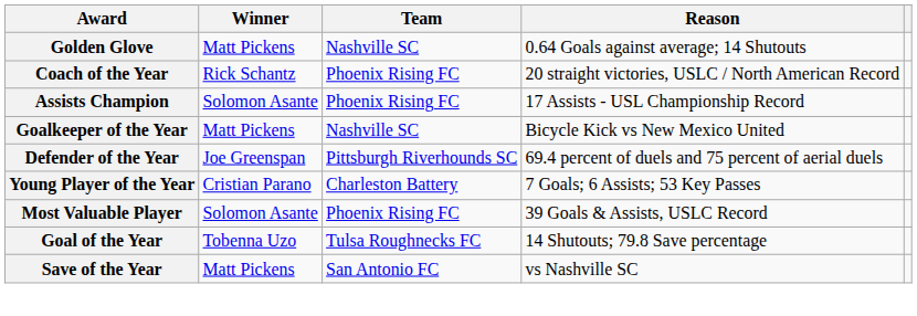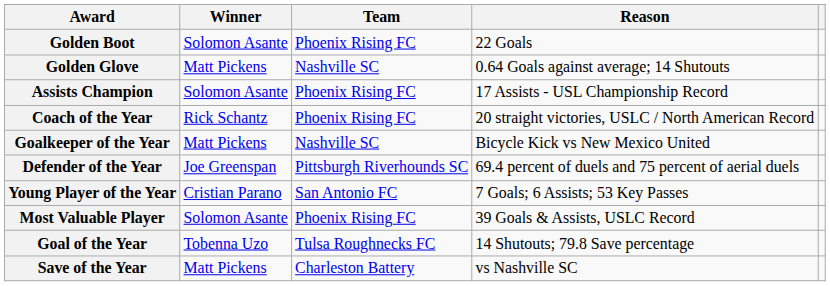+ row: Golden Boot | Solomon Asante | Phoenix Rising FC | 22 Goals
rows swapped: Assists Champion <-> Coach of the Year
Young Player of the Year | Team: Charleston Battery -> San Antonio FC
Save of the Year | Team: San Antonio FC -> Charleston Battery
